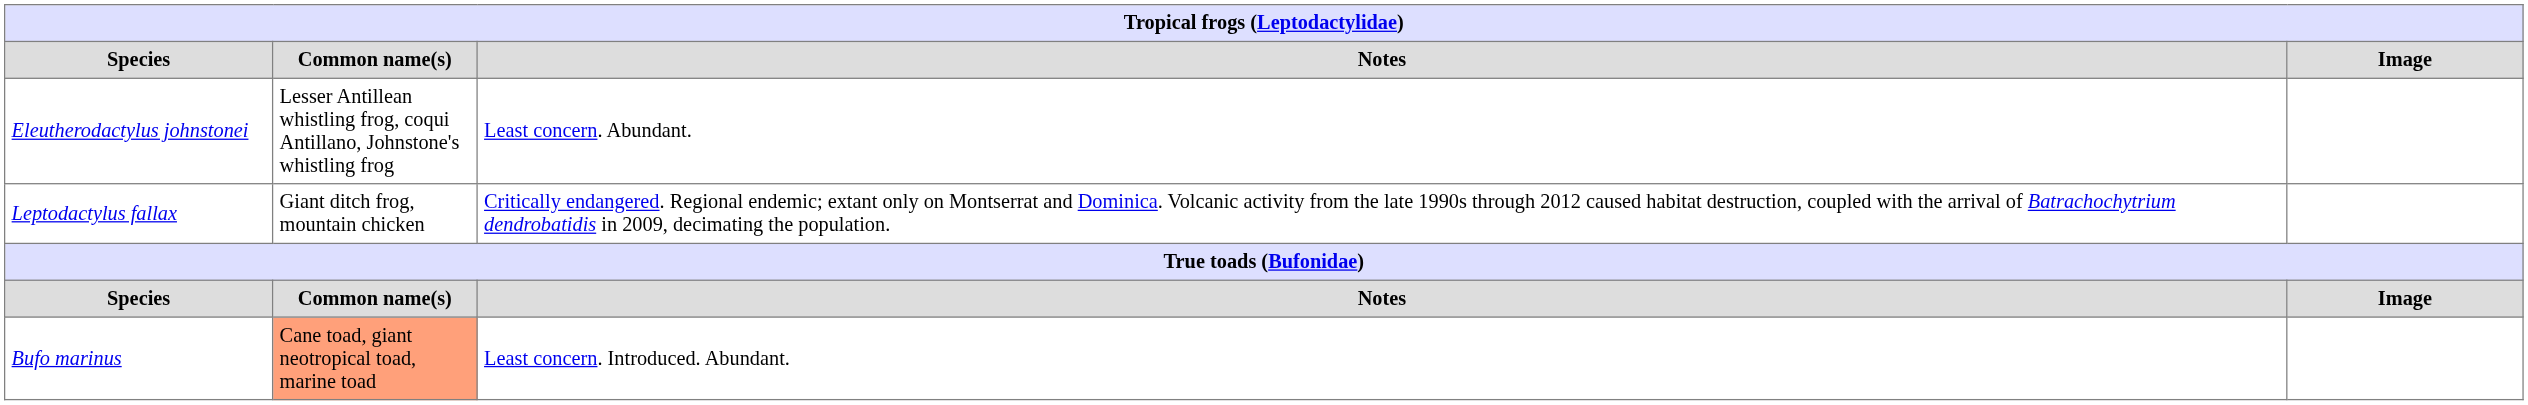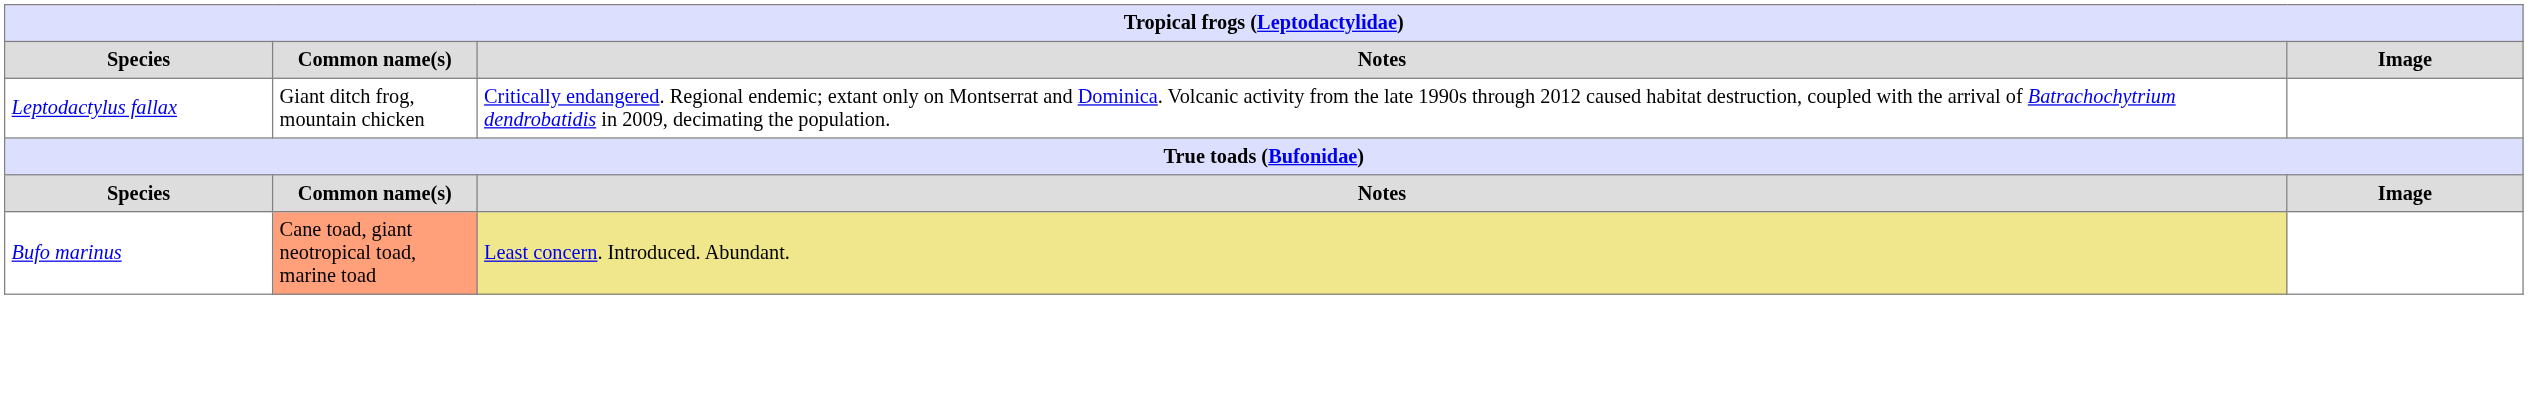- row: Eleutherodactylus johnstonei | Lesser Antillean whistling frog, coqui Antillano, Johnstone's whistling frog | Least concern. Abundant.
Bufo marinus | Notes: no background -> khaki background
